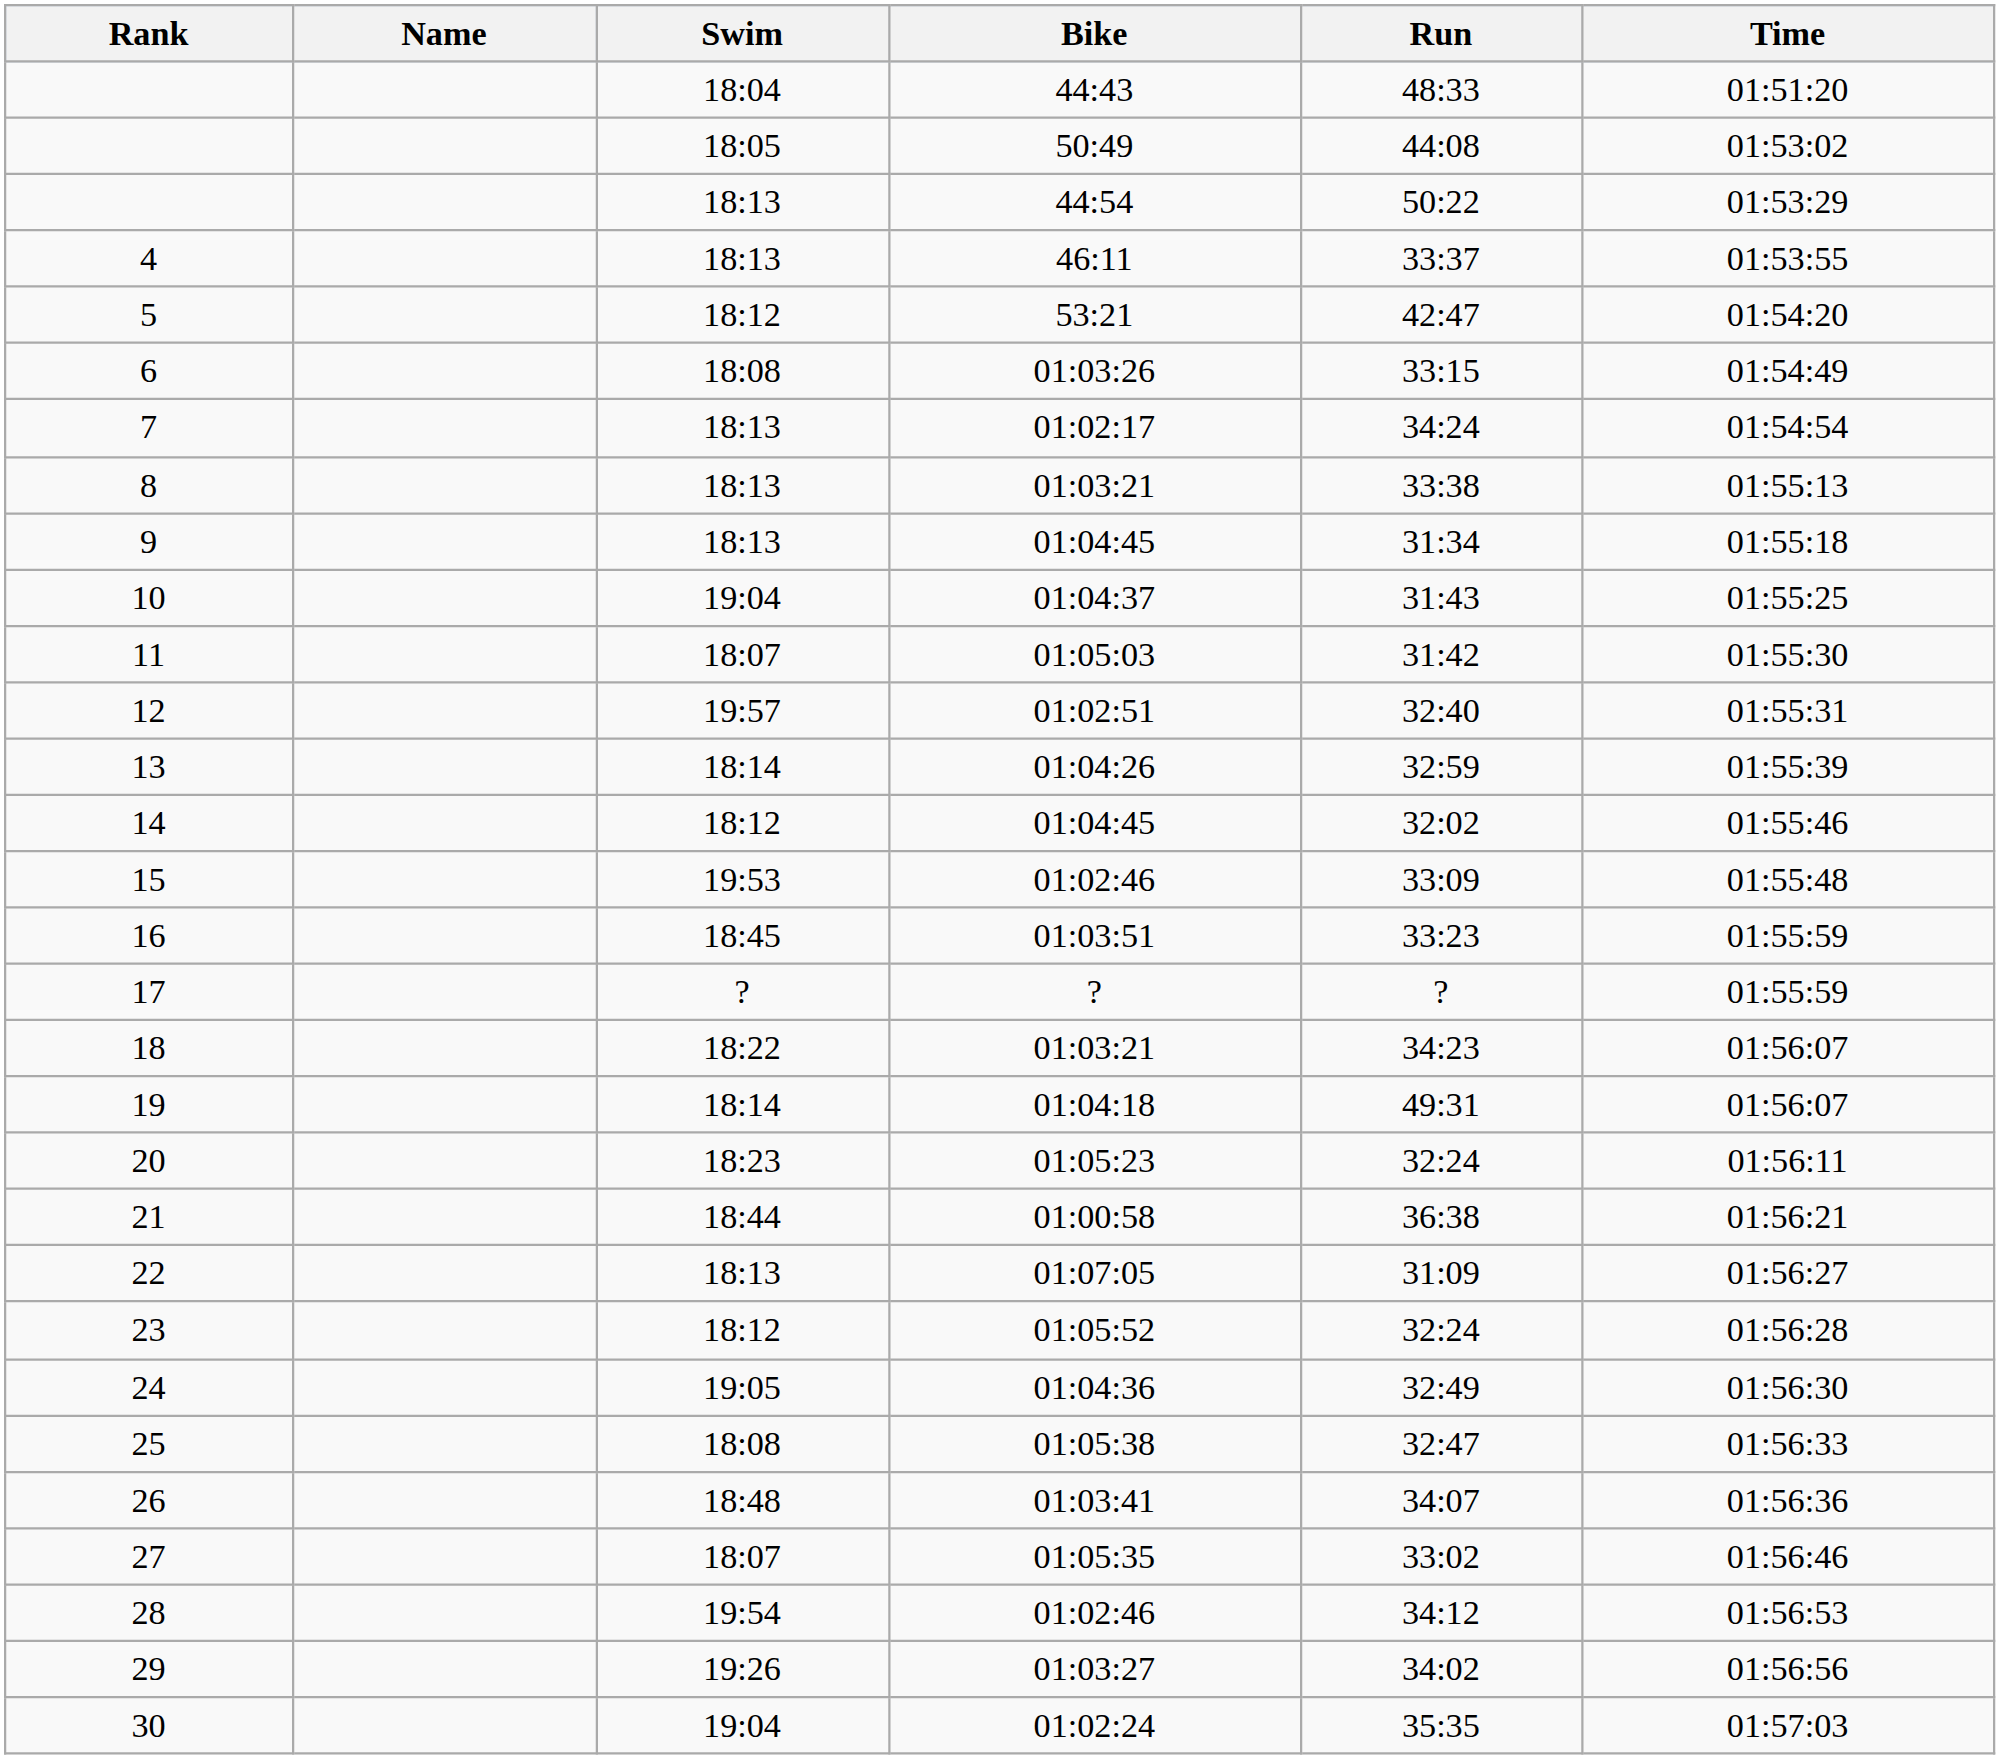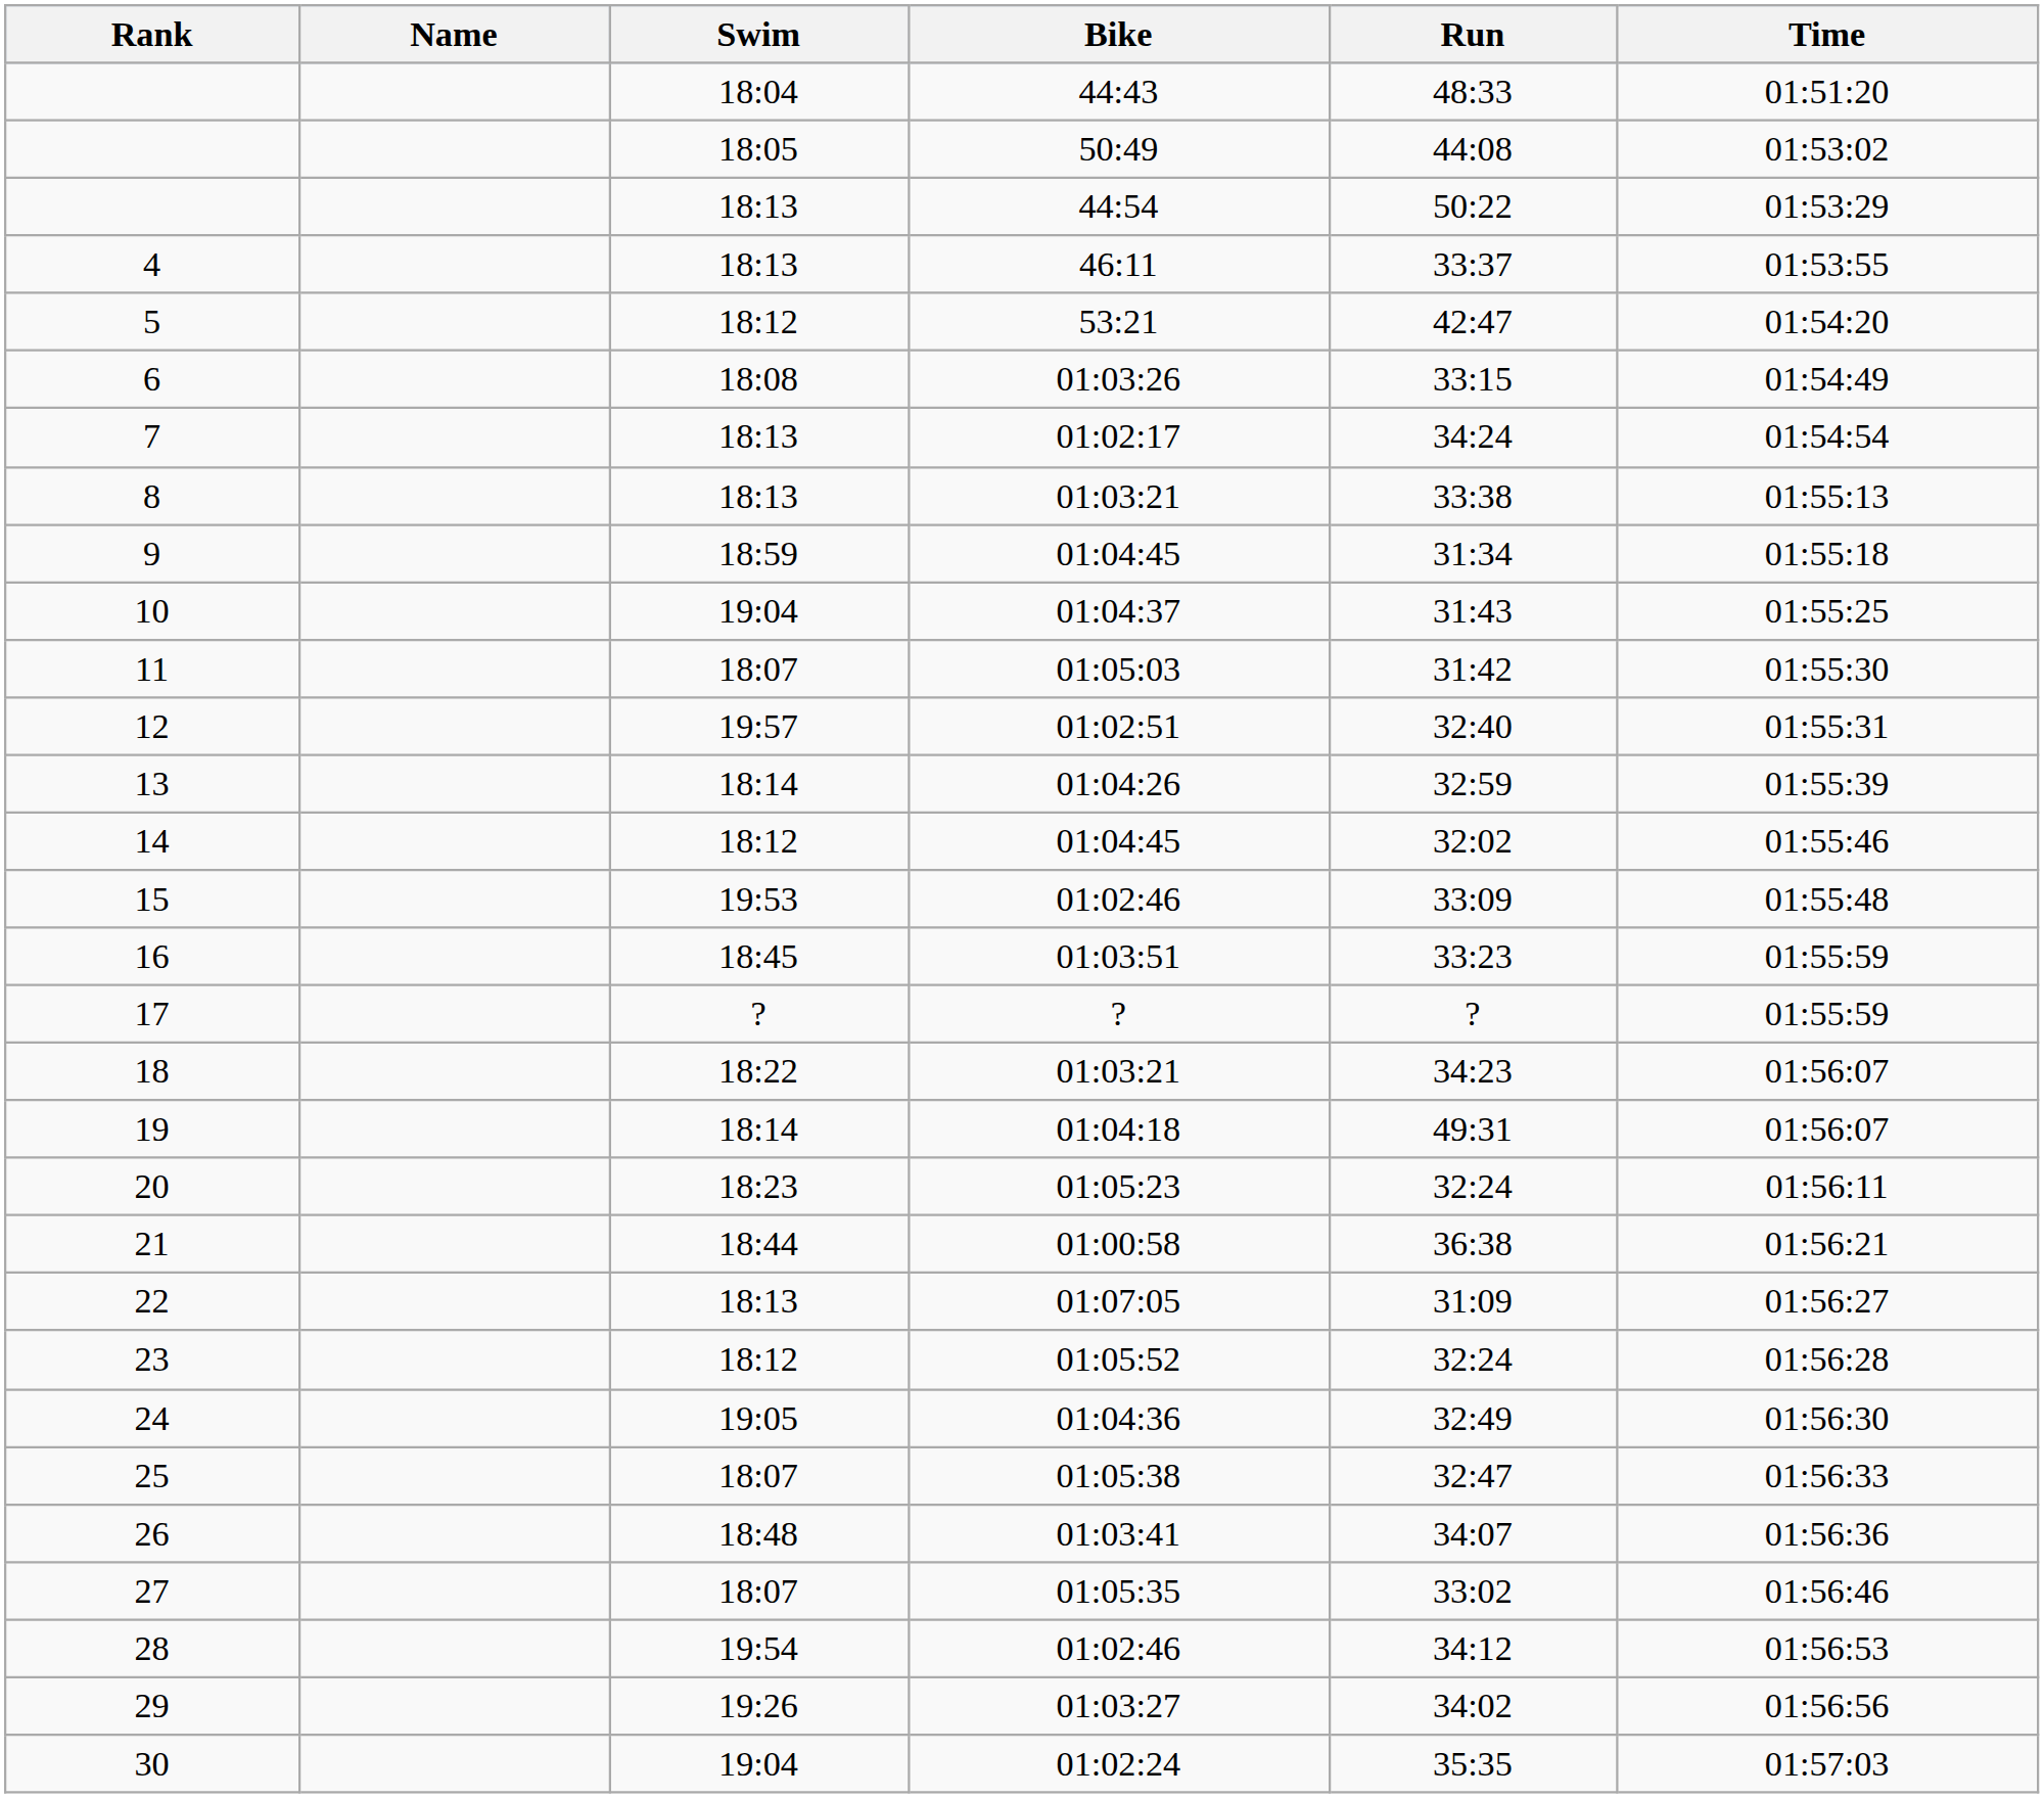9 | Swim: 18:13 -> 18:59
25 | Swim: 18:08 -> 18:07
